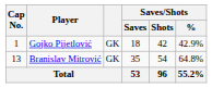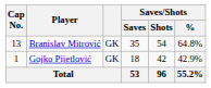rows swapped: Gojko Pijetlović <-> Branislav Mitrović
